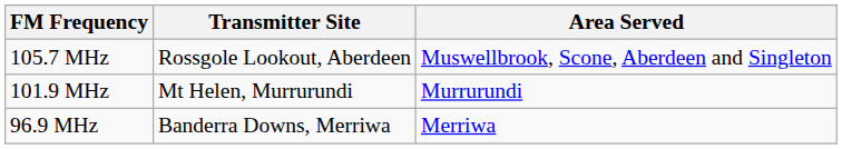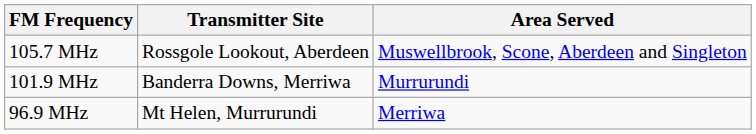101.9 MHz | Transmitter Site: Mt Helen, Murrurundi -> Banderra Downs, Merriwa
96.9 MHz | Transmitter Site: Banderra Downs, Merriwa -> Mt Helen, Murrurundi
